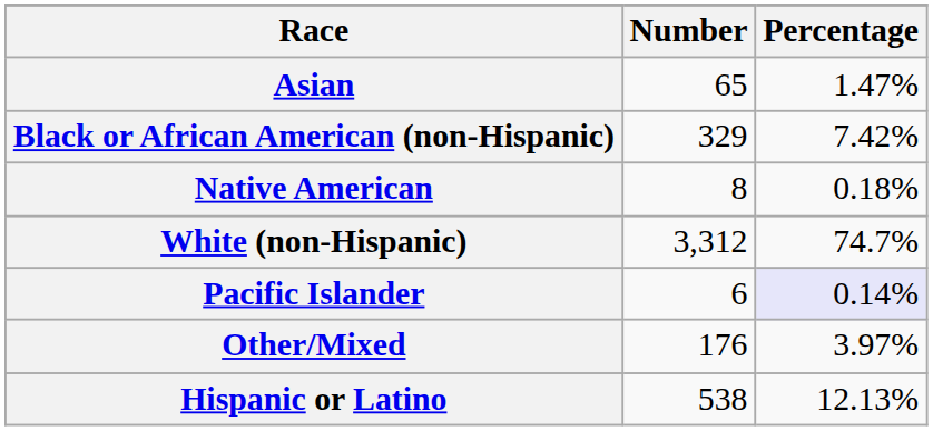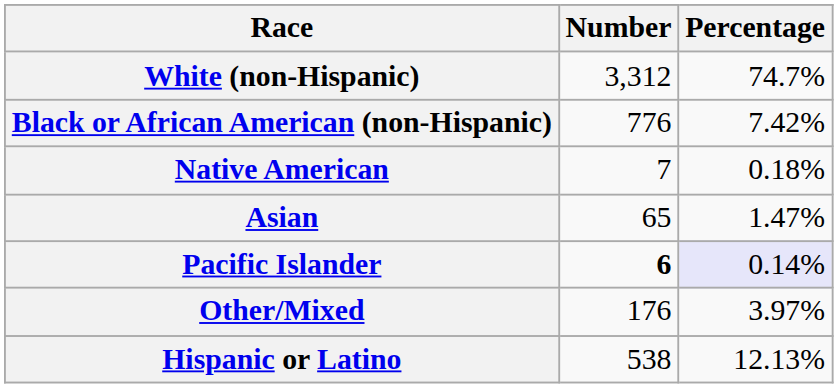rows swapped: White (non-Hispanic) <-> Asian
Black or African American (non-Hispanic) | Number: 329 -> 776
Native American | Number: 8 -> 7
Pacific Islander | Number: normal -> bold
